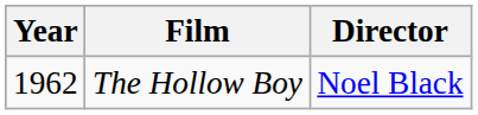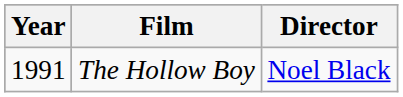The Hollow Boy | Year: 1962 -> 1991
